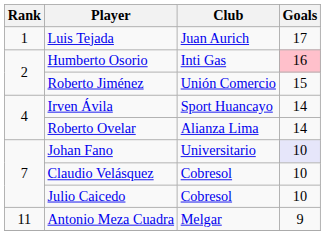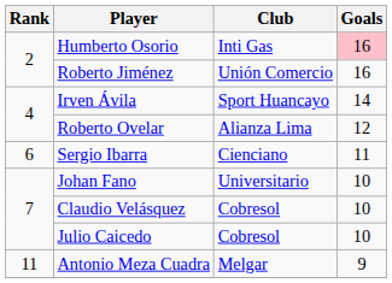- row: 1 | Luis Tejada | Juan Aurich | 17
Roberto Jiménez | Goals: 15 -> 16
Roberto Ovelar | Goals: 14 -> 12
+ row: 6 | Sergio Ibarra | Cienciano | 11
Johan Fano | Goals: lavender background -> no background
